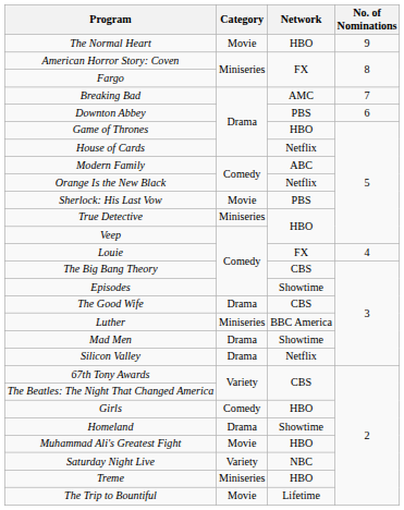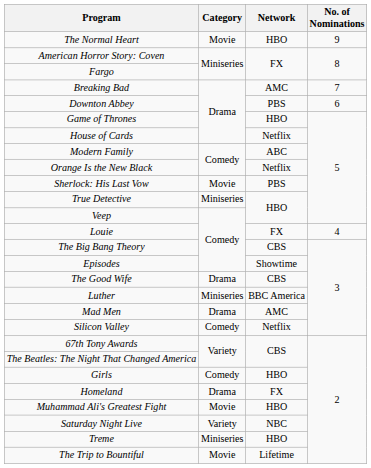Mad Men | Network: Showtime -> AMC
Silicon Valley | Category: Drama -> Comedy
Homeland | Network: Showtime -> FX
